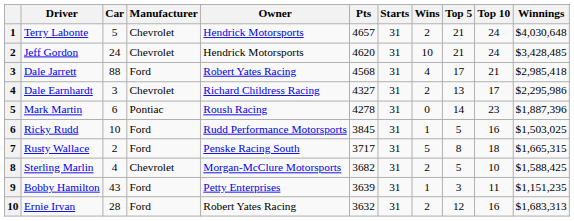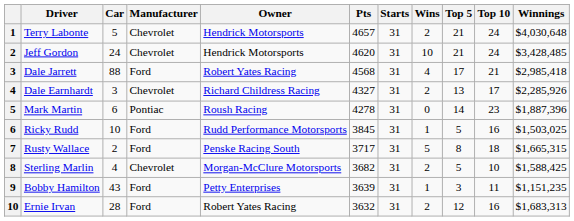Dale Earnhardt | Winnings: $2,295,986 -> $2,285,926
